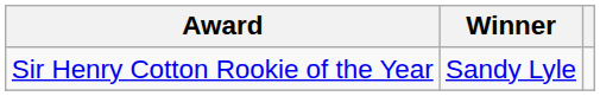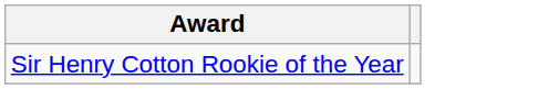- column: Winner | Sandy Lyle
